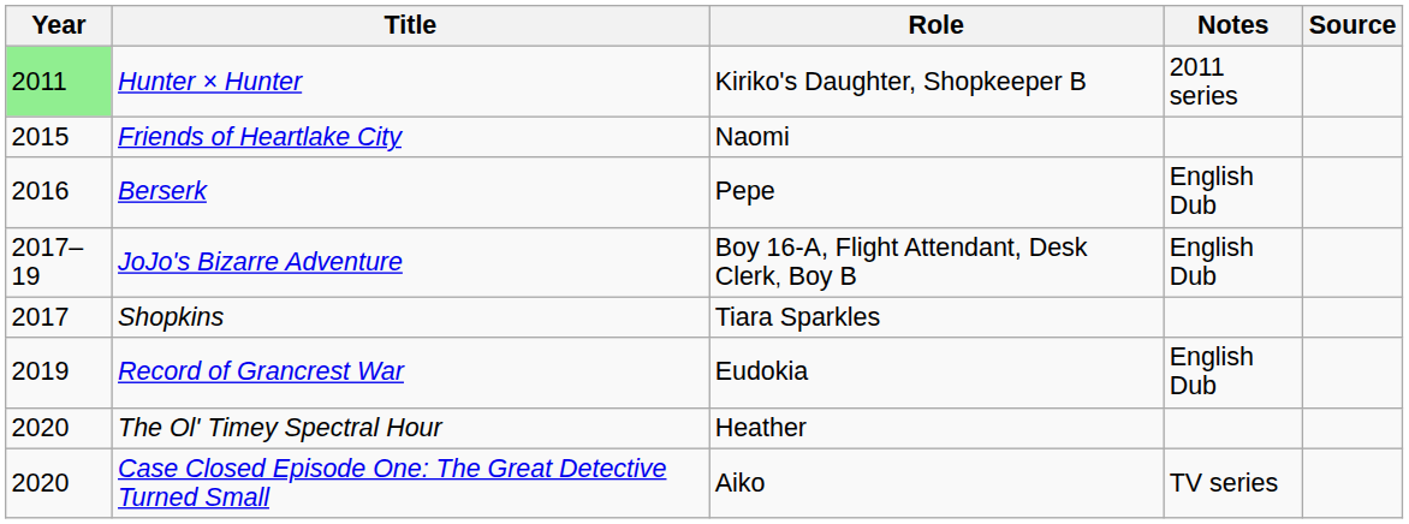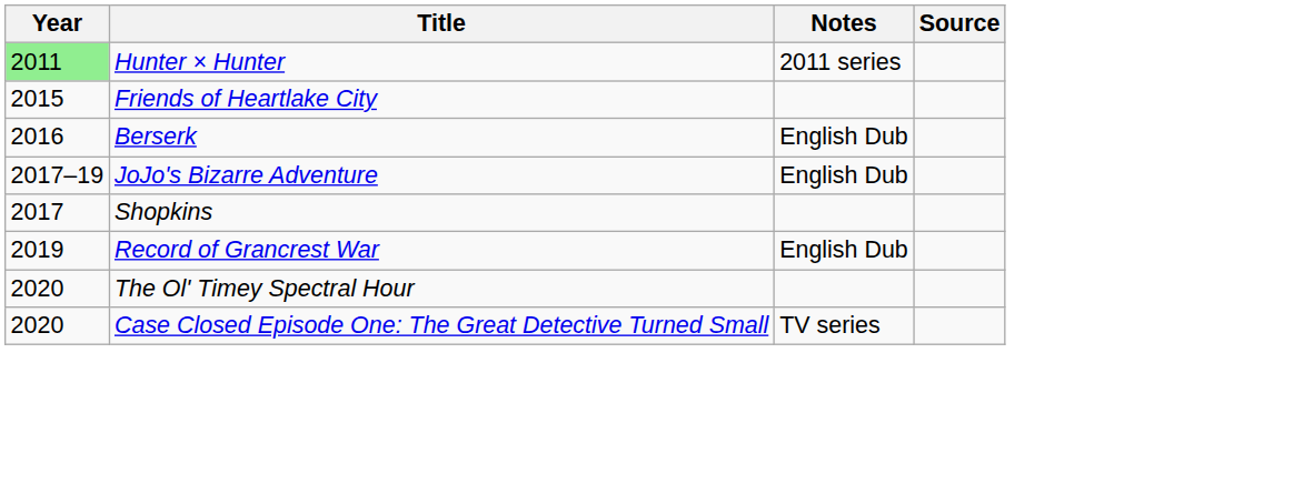- column: Role | Kiriko's Daughter, Shopkeeper B | Naomi | Pepe | Boy 16-A, Flight Attendant, Desk Clerk, Boy B | Tiara Sparkles | Eudokia | Heather | Aiko
